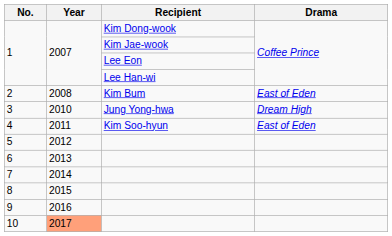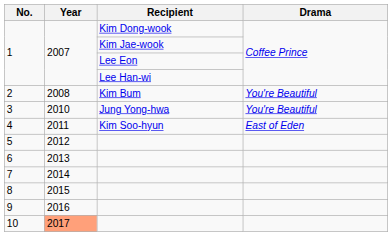2 | Drama: East of Eden -> You're Beautiful
3 | Drama: Dream High -> You're Beautiful
